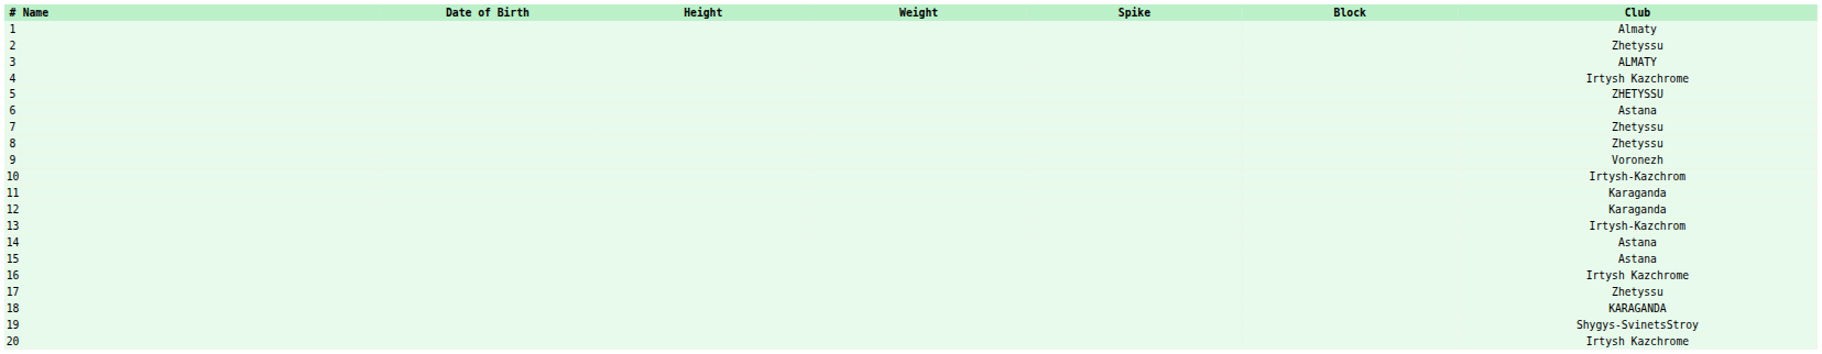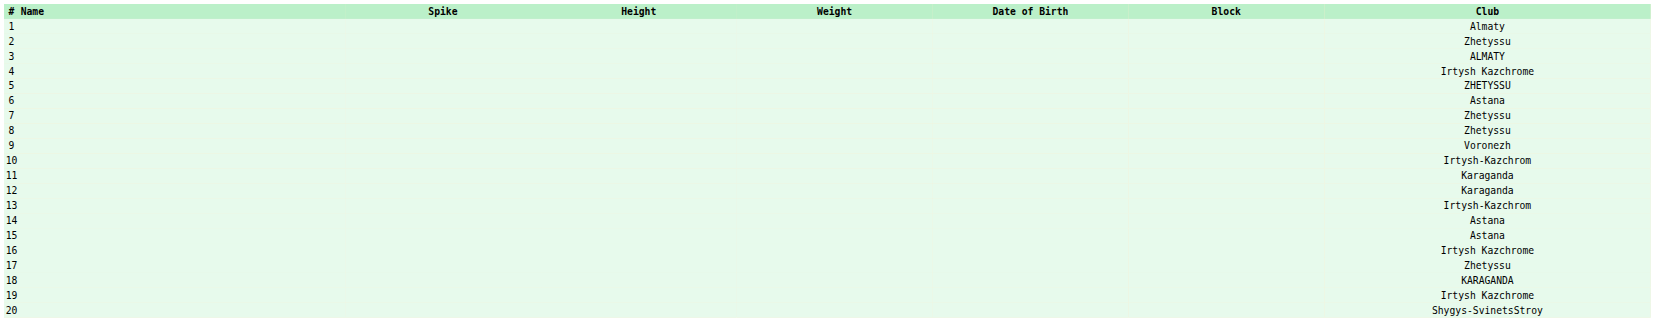columns swapped: Date of Birth <-> Spike
19 | Club: Shygys-SvinetsStroy -> Irtysh Kazchrome
20 | Club: Irtysh Kazchrome -> Shygys-SvinetsStroy
